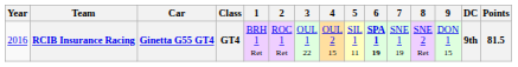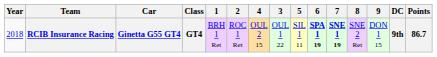columns swapped: 3 <-> 4
RCIB Insurance Racing | Year: 2016 -> 2018
RCIB Insurance Racing | 7: normal -> bold
RCIB Insurance Racing | Points: 81.5 -> 86.7
